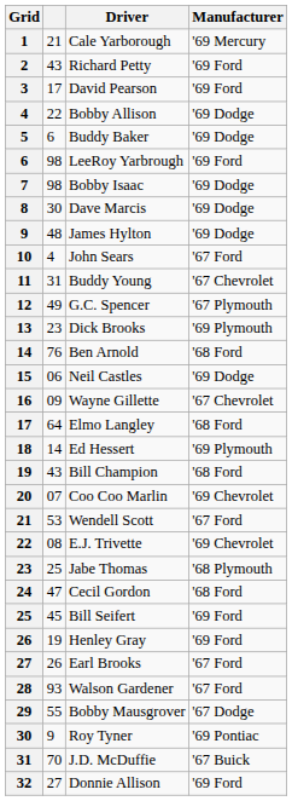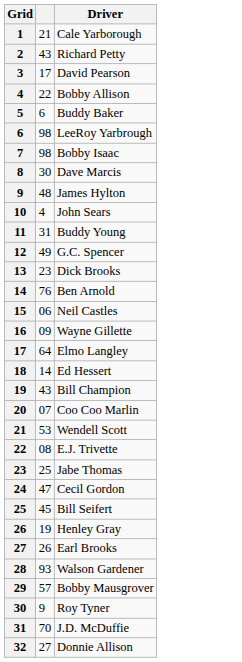- column: Manufacturer | '69 Mercury | '69 Ford | '69 Ford | '69 Dodge | '69 Dodge | '69 Ford | '69 Dodge | '69 Dodge | '69 Dodge | '67 Ford | '67 Chevrolet | '67 Plymouth | '69 Plymouth | '68 Ford | '69 Dodge | '67 Chevrolet | '68 Ford | '69 Plymouth | '68 Ford | '69 Chevrolet | '67 Ford | '69 Chevrolet | '68 Plymouth | '68 Ford | '69 Ford | '69 Ford | '67 Ford | '67 Ford | '67 Dodge | '69 Pontiac | '67 Buick | '69 Ford
Bobby Mausgrover | column 2: 55 -> 57
